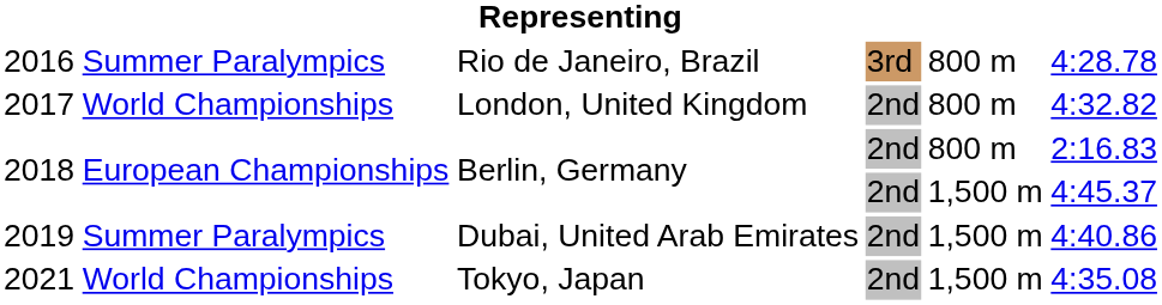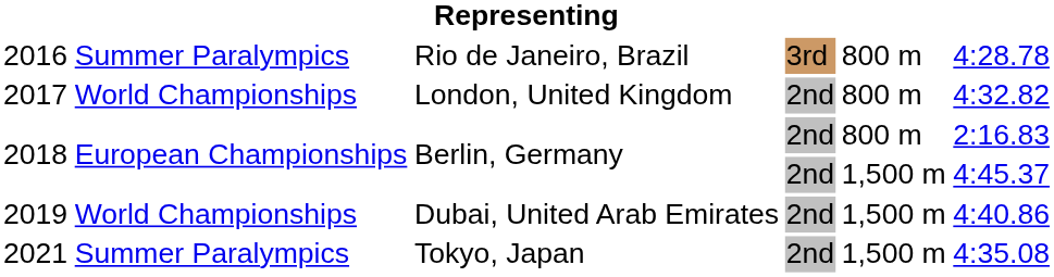2019 | column 2: Summer Paralympics -> World Championships
2021 | column 2: World Championships -> Summer Paralympics
